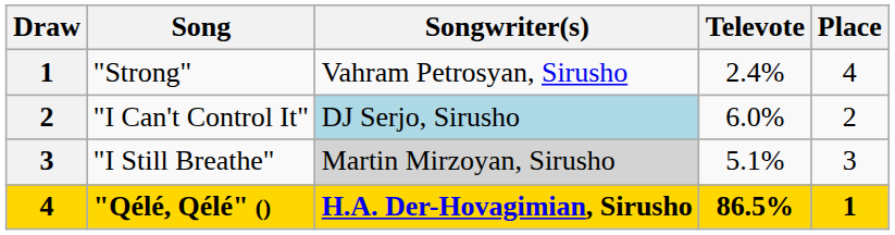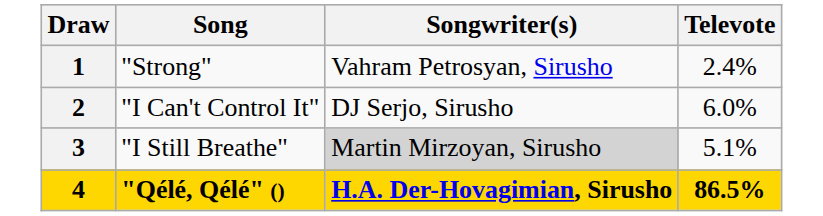- column: Place | 4 | 2 | 3 | 1
"I Can't Control It" | Songwriter(s): lightblue background -> no background
